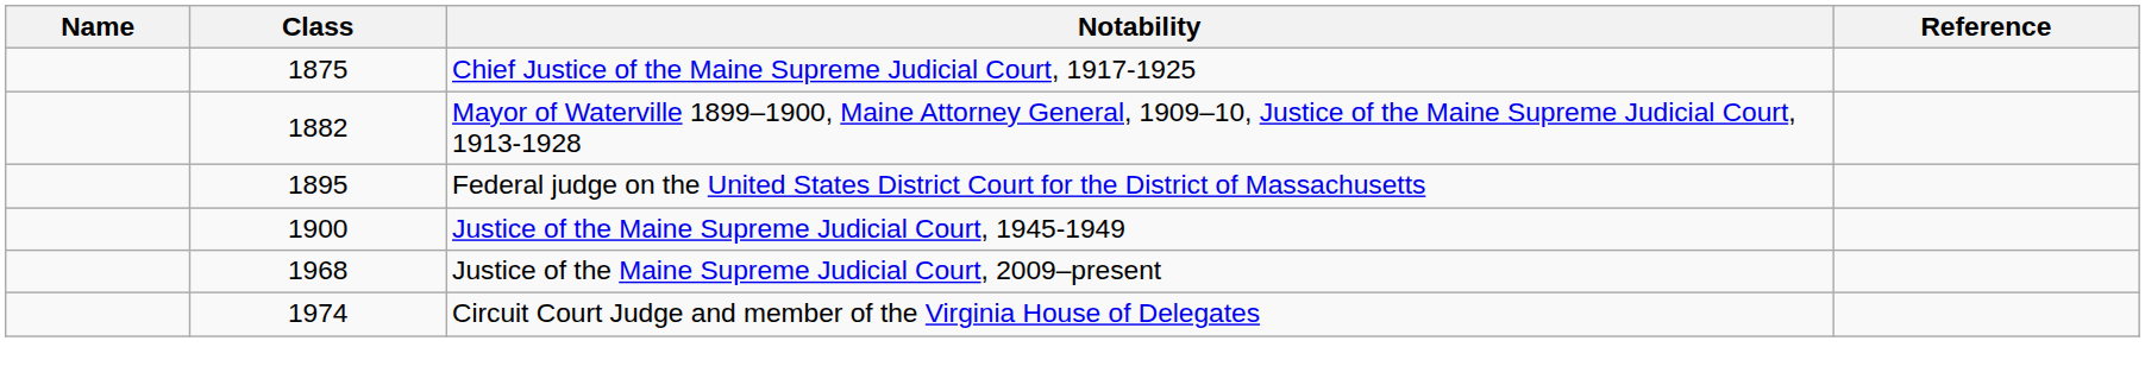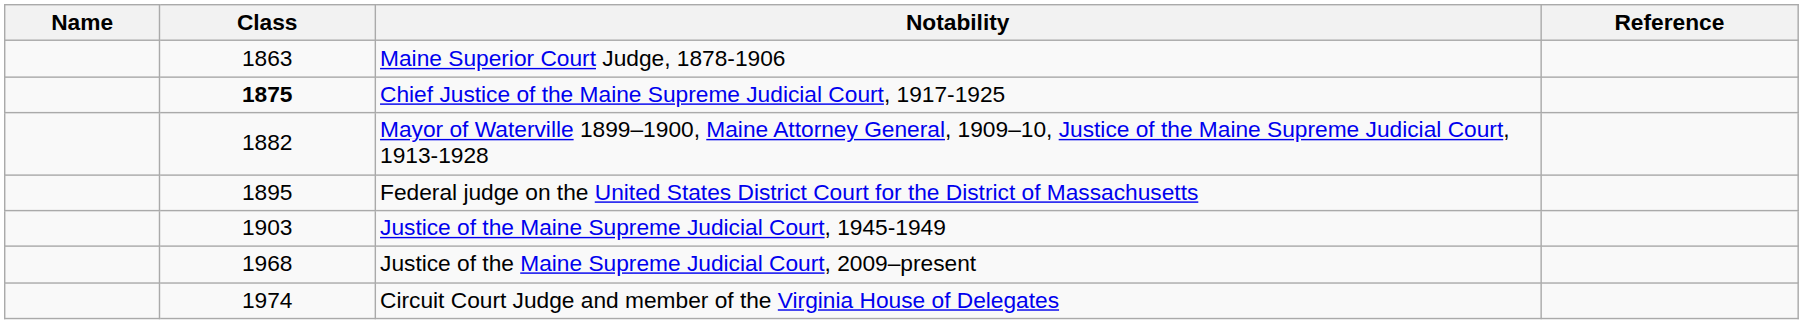+ row: 1863 | Maine Superior Court Judge, 1878-1906
Chief Justice of the Maine Supreme Judicial Court, 1917-1925 | Class: normal -> bold
Justice of the Maine Supreme Judicial Court, 1945-1949 | Class: 1900 -> 1903
